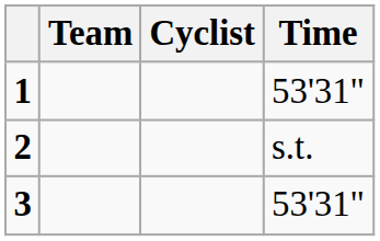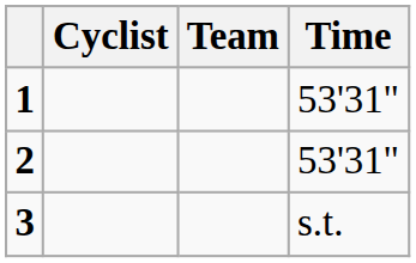columns swapped: Cyclist <-> Team
2 | Time: s.t. -> 53'31"
3 | Time: 53'31" -> s.t.
